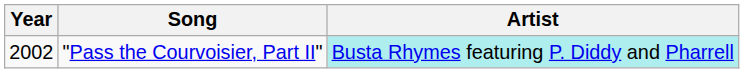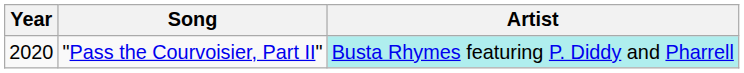"Pass the Courvoisier, Part II" | Year: 2002 -> 2020
